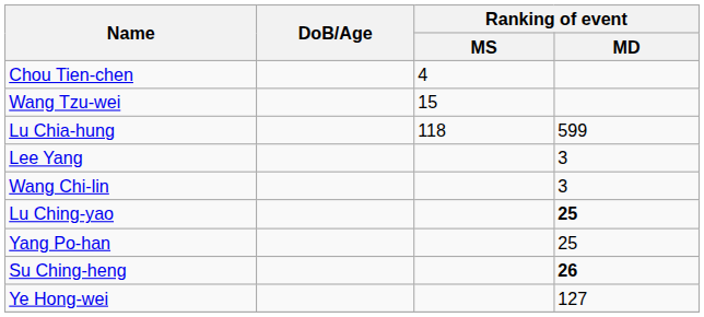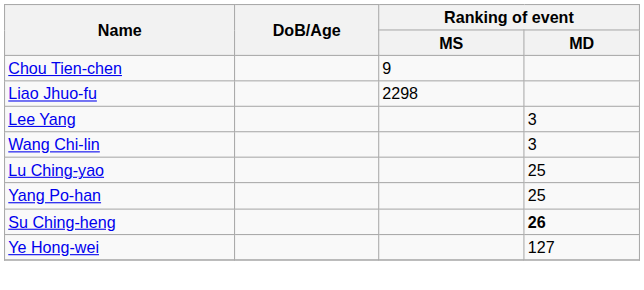Chou Tien-chen | Ranking of event / MS: 4 -> 9
- row: Wang Tzu-wei | 15
- row: Lu Chia-hung | 118 | 599
+ row: Liao Jhuo-fu | 2298
Lu Ching-yao | Ranking of event / MD: bold -> normal
